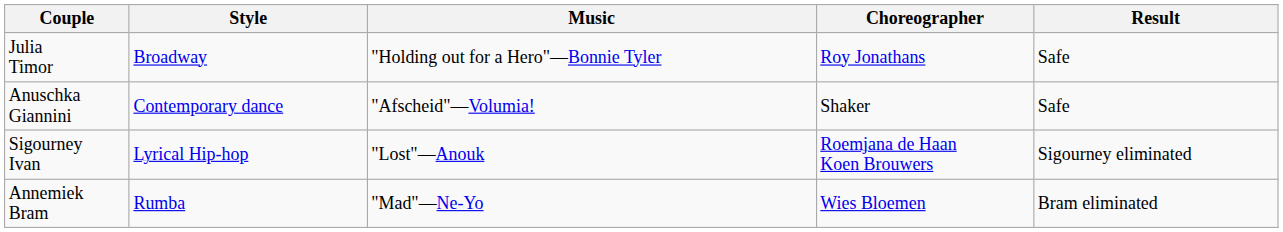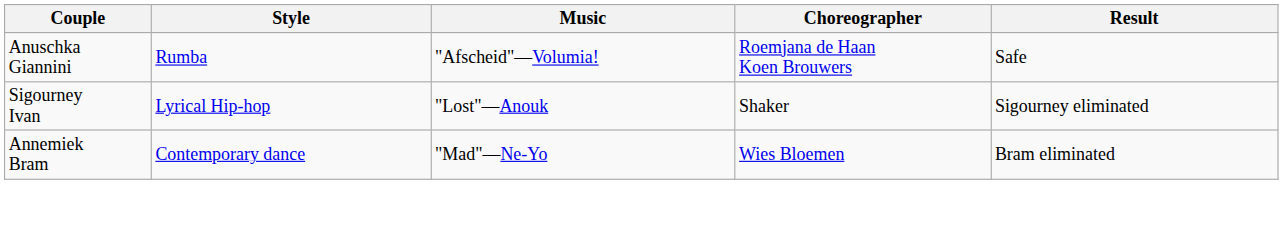- row: Julia Timor | Broadway | "Holding out for a Hero"—Bonnie Tyler | Roy Jonathans | Safe
Anuschka Giannini | Style: Contemporary dance -> Rumba
Anuschka Giannini | Choreographer: Shaker -> Roemjana de Haan Koen Brouwers
Sigourney Ivan | Choreographer: Roemjana de Haan Koen Brouwers -> Shaker
Annemiek Bram | Style: Rumba -> Contemporary dance
